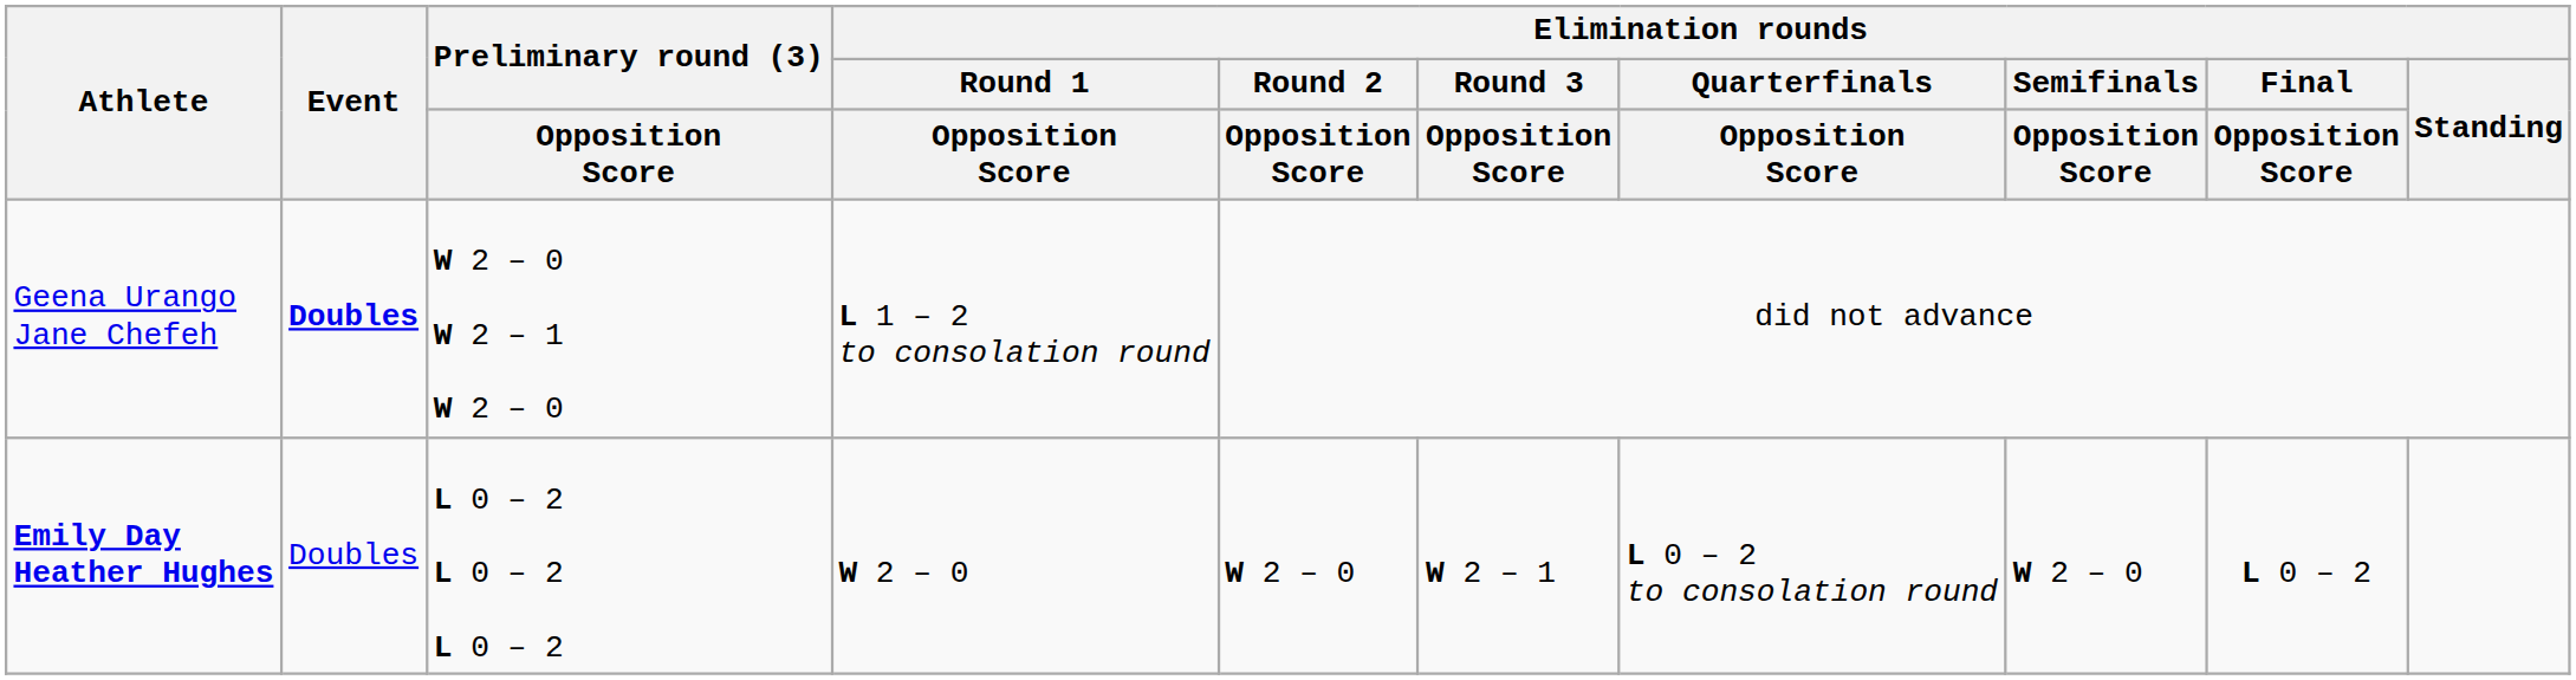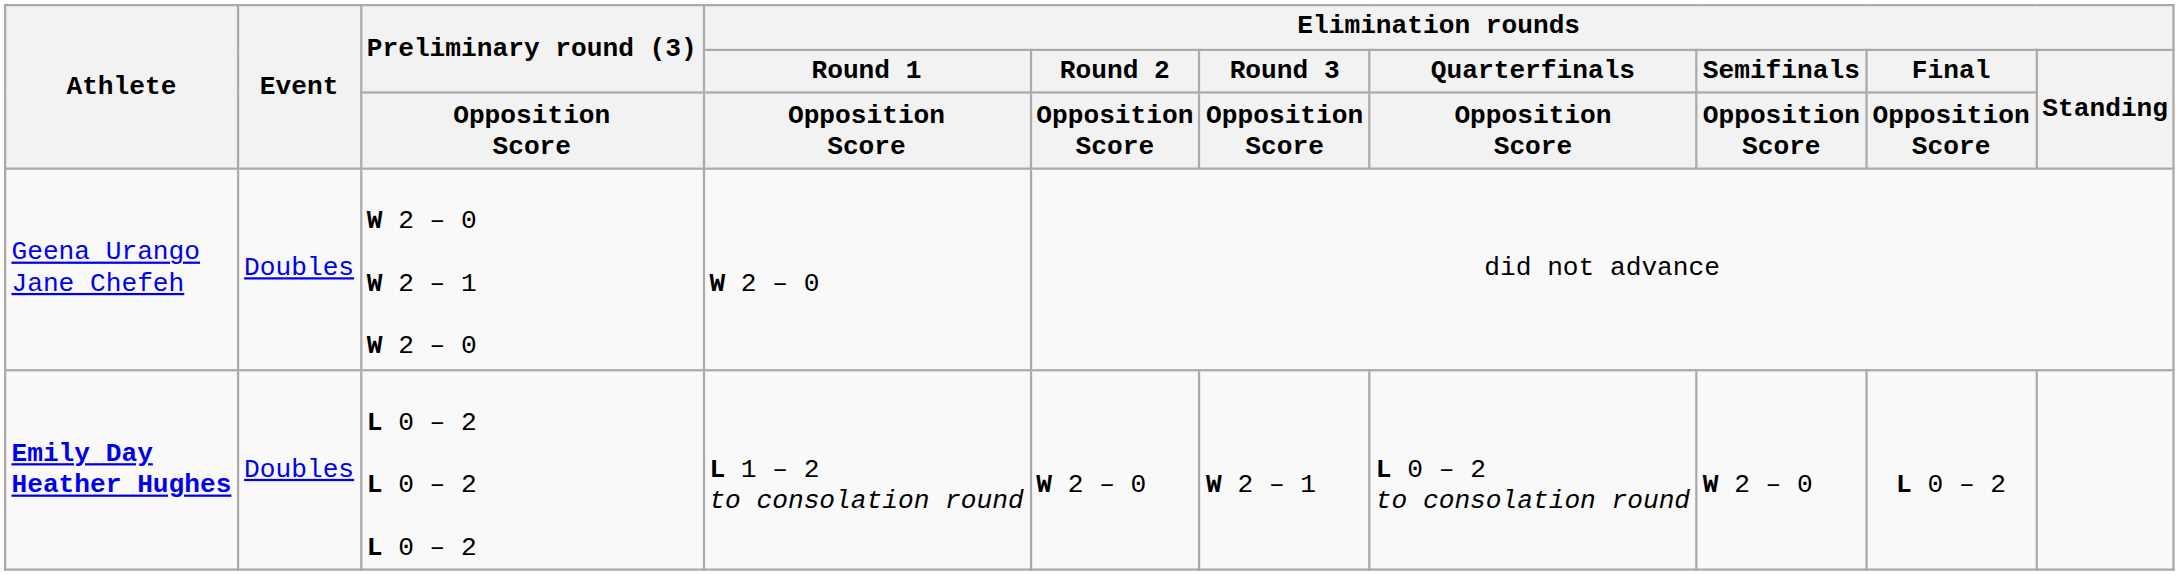Geena Urango Jane Chefeh | Event: bold -> normal
Geena Urango Jane Chefeh | Elimination rounds / Round 1 / Opposition Score: L 1 – 2 to consolation round -> W 2 – 0
Emily Day Heather Hughes | Elimination rounds / Round 1 / Opposition Score: W 2 – 0 -> L 1 – 2 to consolation round
